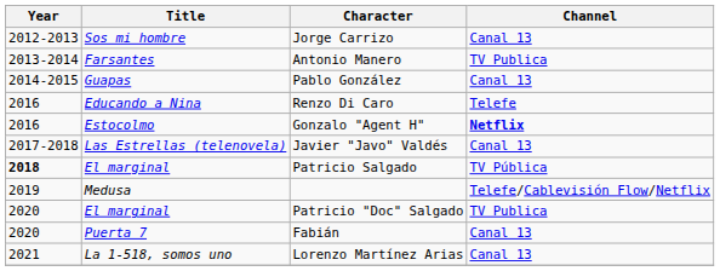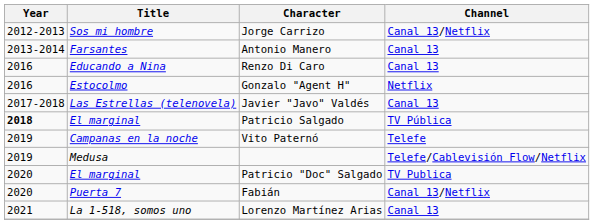Jorge Carrizo | Channel: Canal 13 -> Canal 13/Netflix
Antonio Manero | Channel: TV Publica -> Canal 13
- row: 2014-2015 | Guapas | Pablo González | Canal 13
Renzo Di Caro | Channel: Telefe -> Canal 13
Gonzalo "Agent H" | Channel: bold -> normal
+ row: 2019 | Campanas en la noche | Vito Paternó | Telefe
Fabián | Channel: Canal 13 -> Canal 13/Netflix
